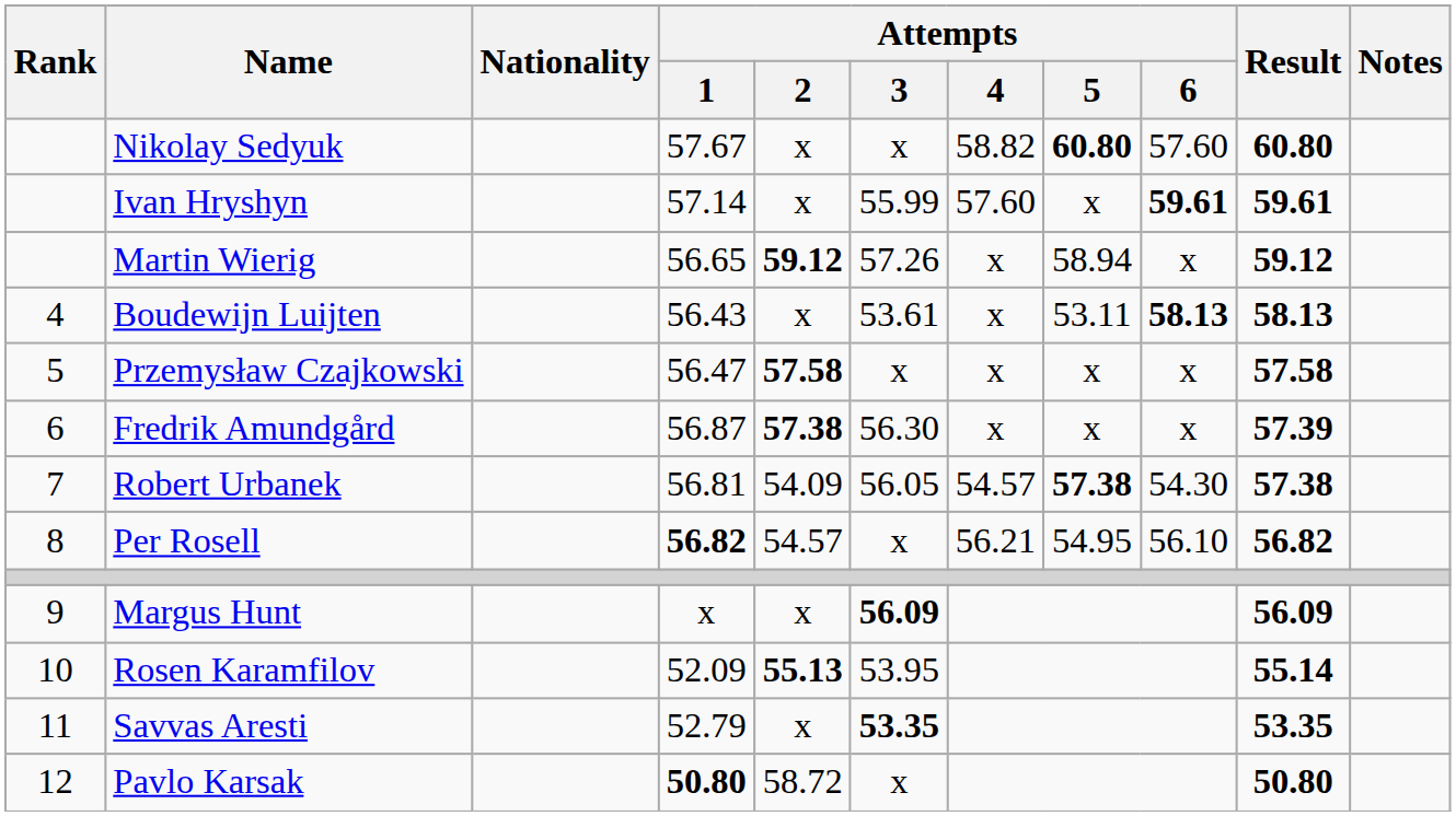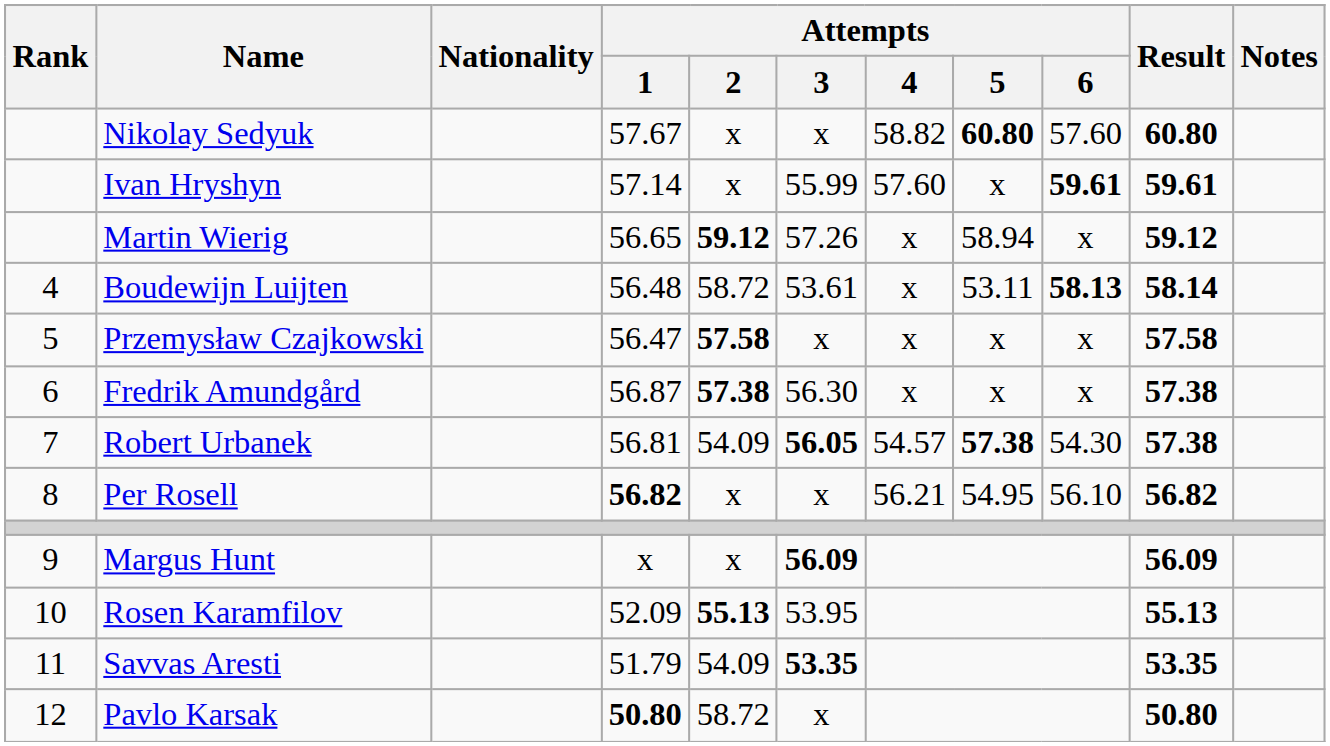Boudewijn Luijten | Attempts / 1: 56.43 -> 56.48
Boudewijn Luijten | Attempts / 2: x -> 58.72
Boudewijn Luijten | Result: 58.13 -> 58.14
Fredrik Amundgård | Result: 57.39 -> 57.38
Robert Urbanek | Attempts / 3: normal -> bold
Per Rosell | Attempts / 2: 54.57 -> x
Rosen Karamfilov | Result: 55.14 -> 55.13
Savvas Aresti | Attempts / 1: 52.79 -> 51.79
Savvas Aresti | Attempts / 2: x -> 54.09
